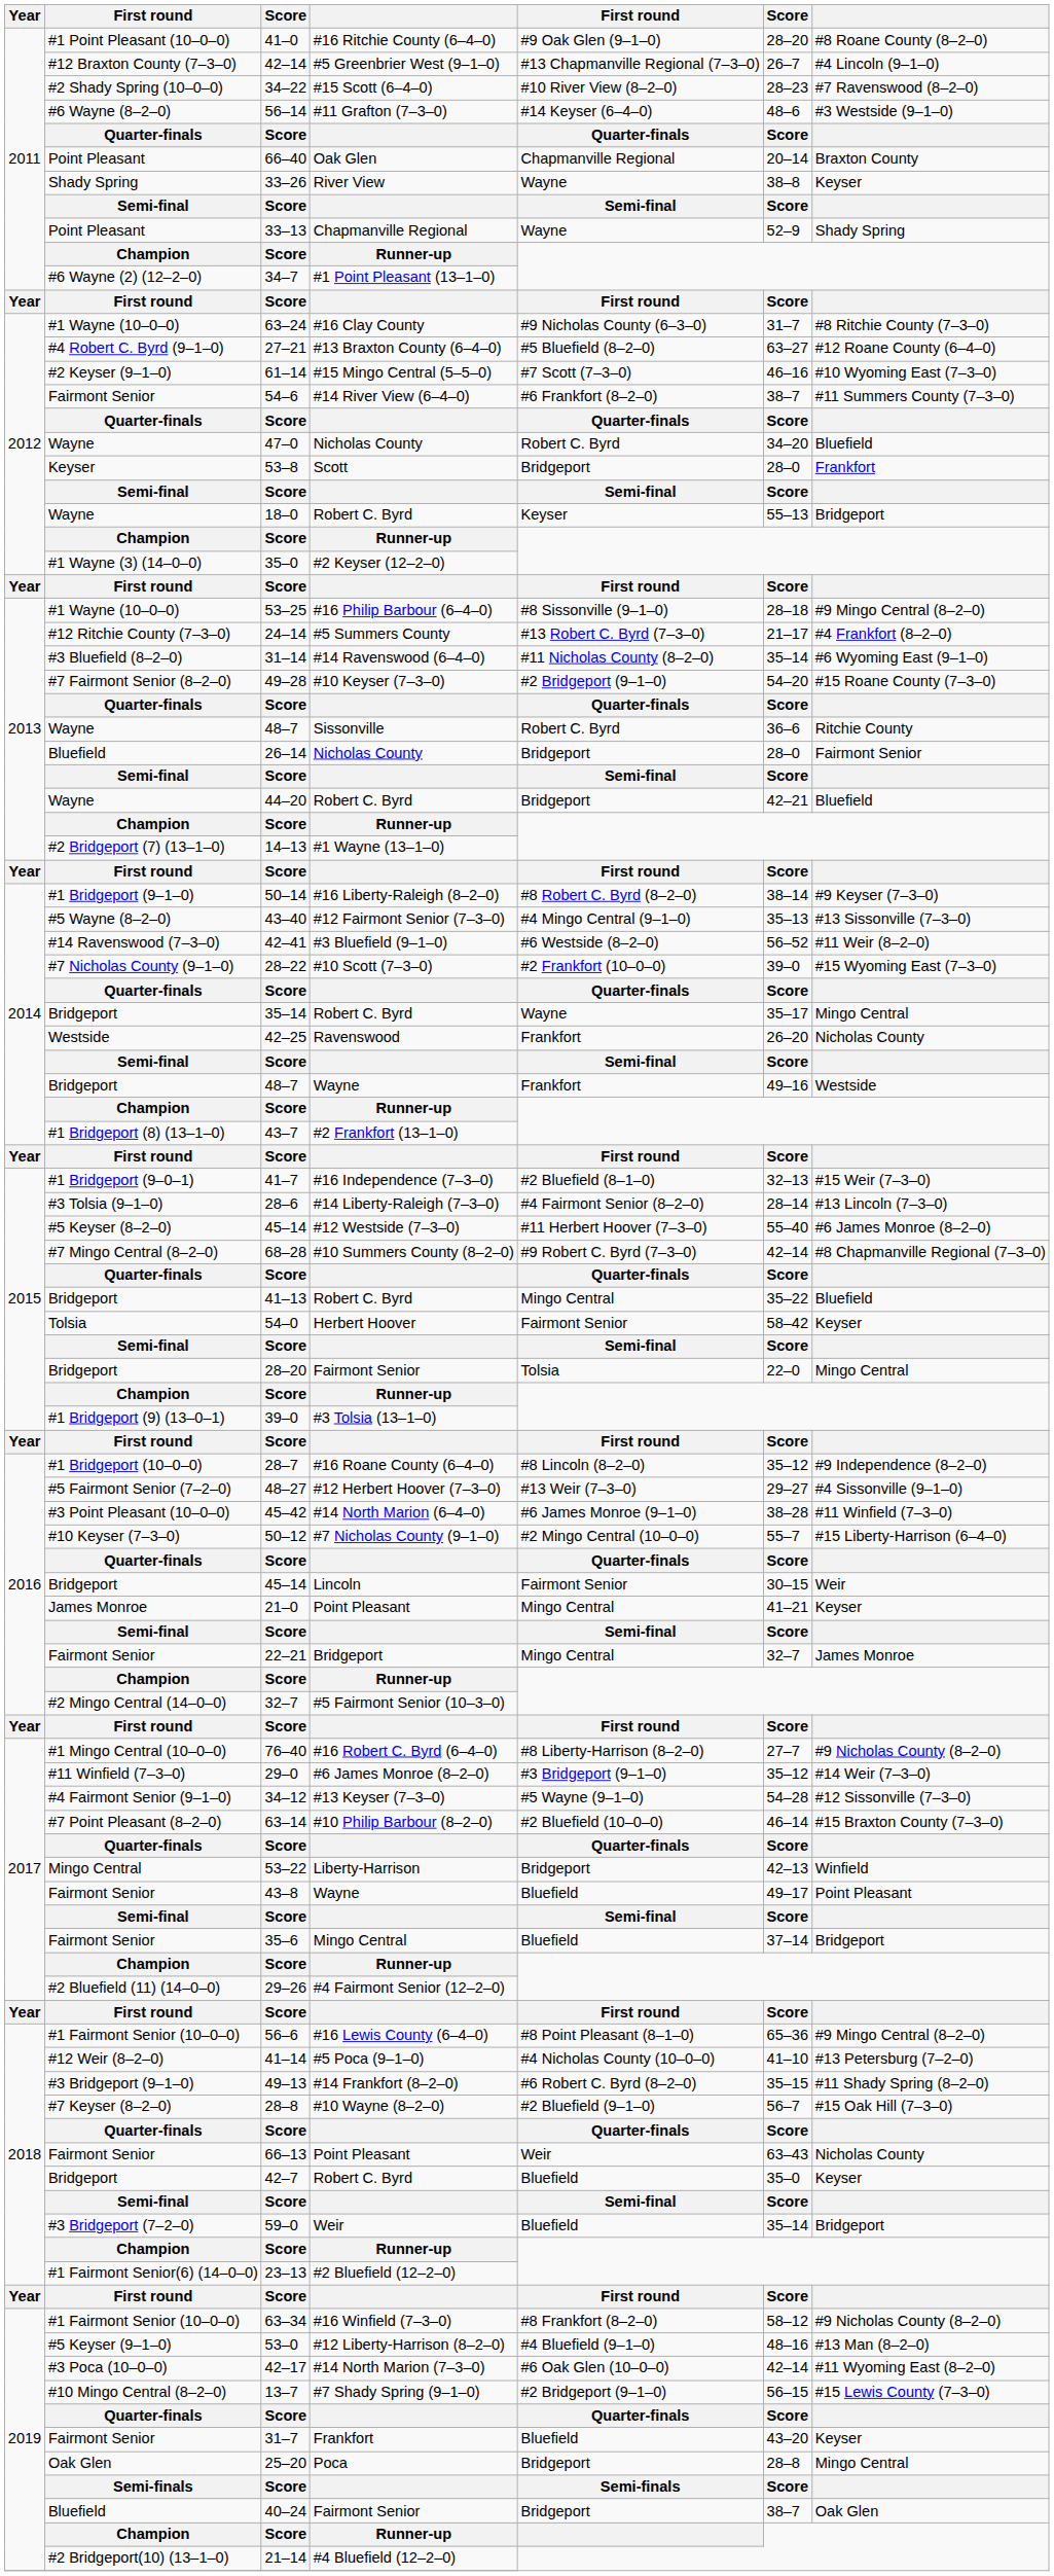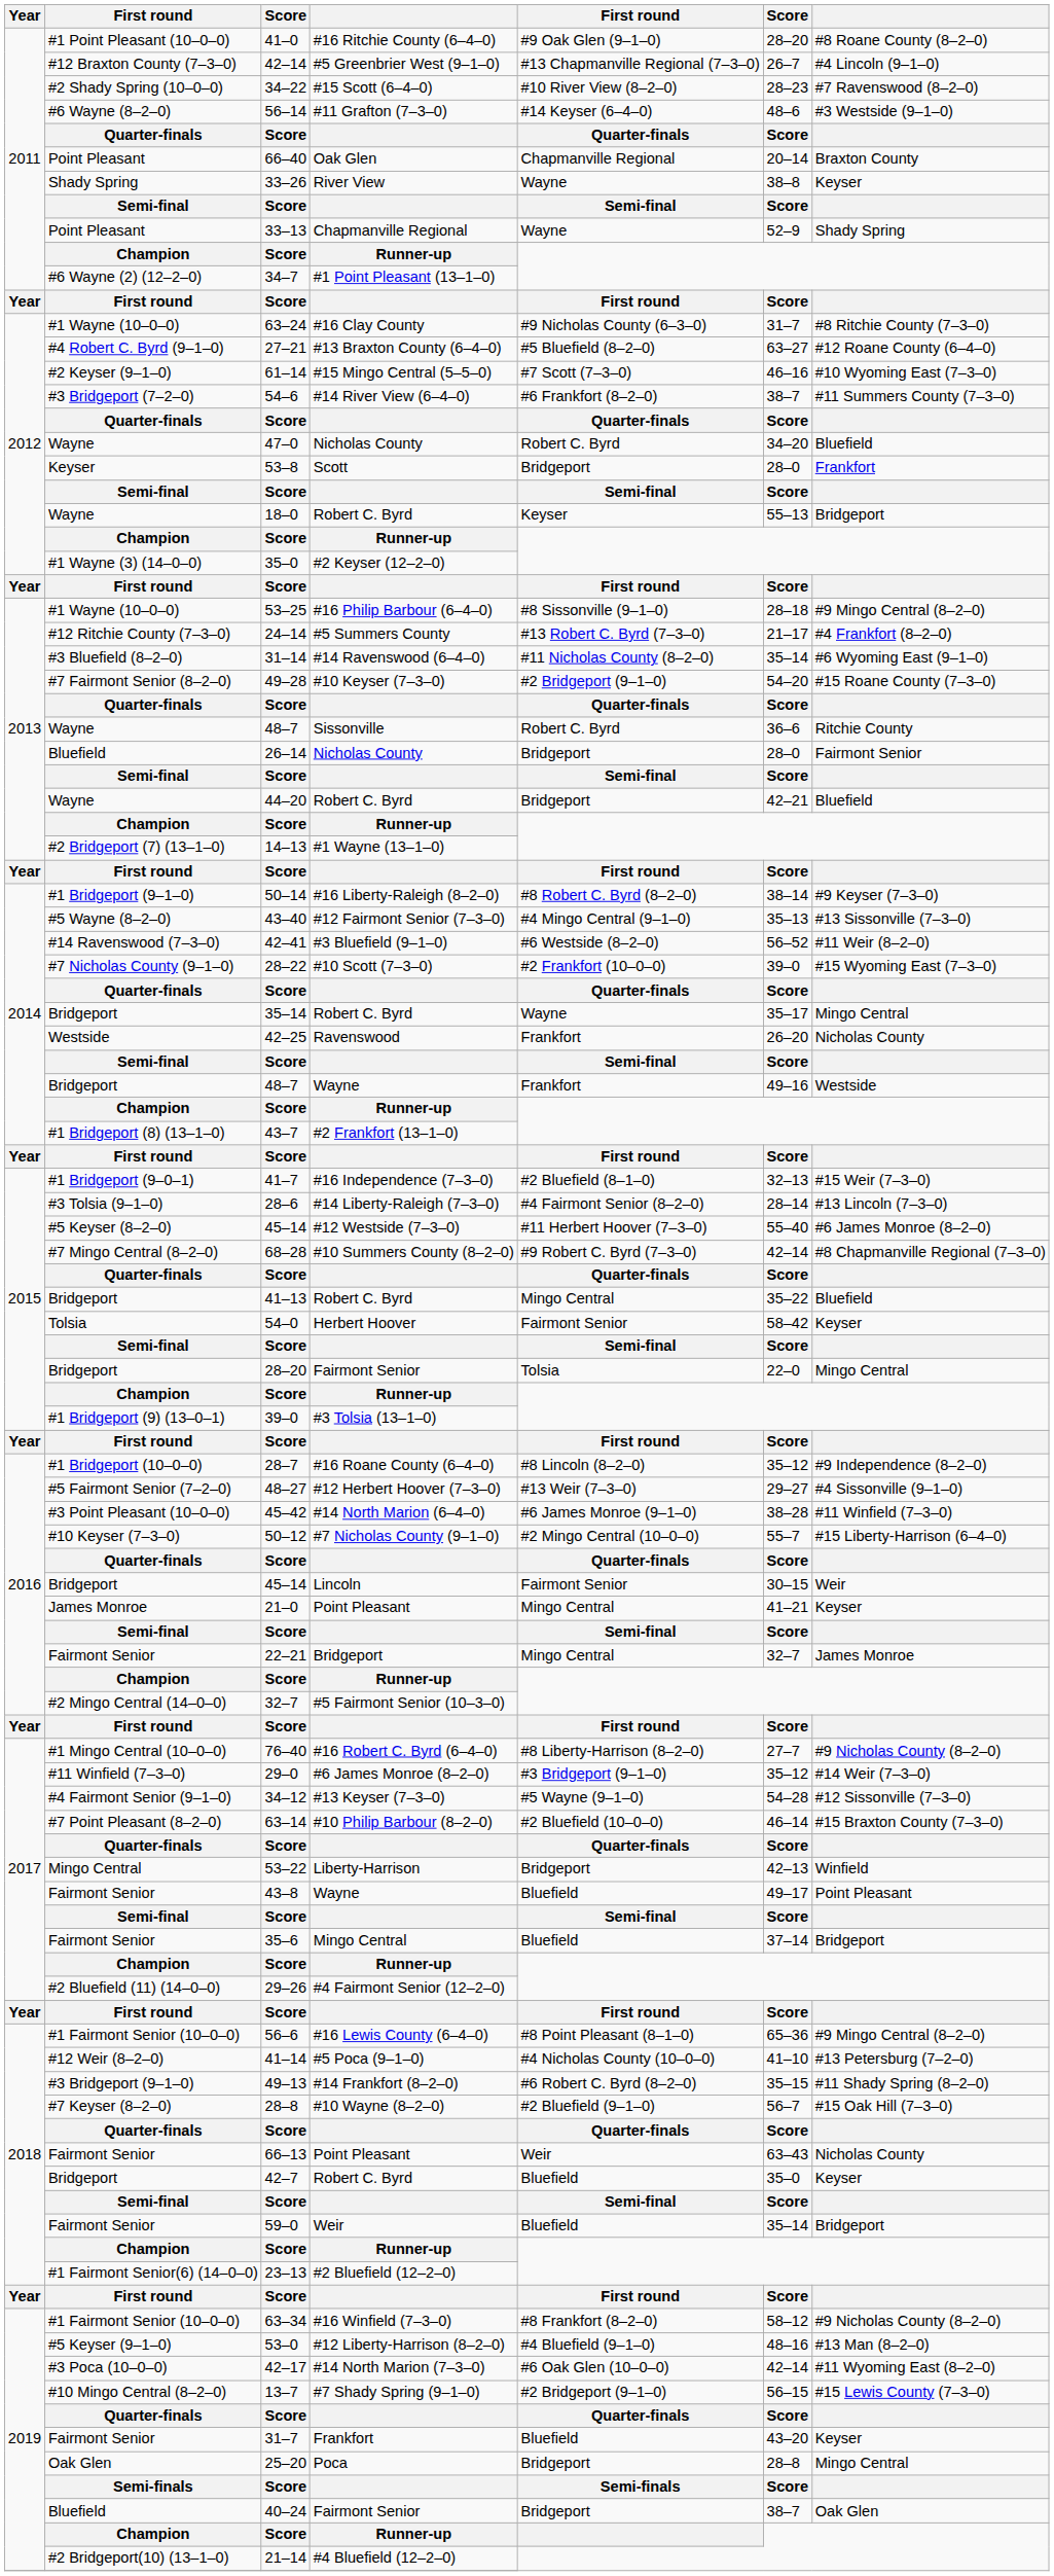54–6 | column 2: Fairmont Senior -> #3 Bridgeport (7–2–0)
59–0 | column 2: #3 Bridgeport (7–2–0) -> Fairmont Senior
